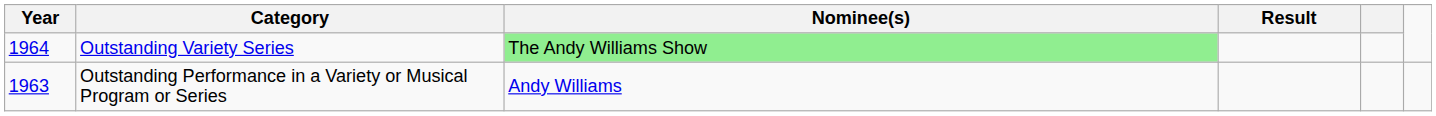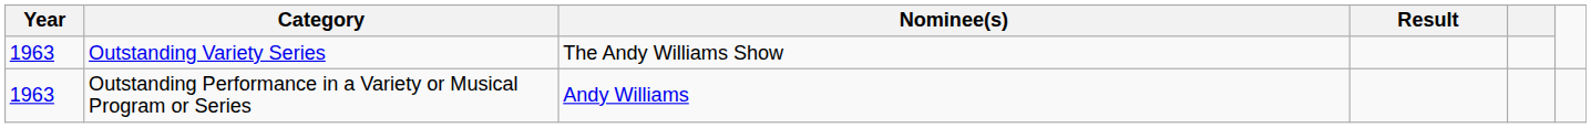Outstanding Variety Series | Year: 1964 -> 1963
Outstanding Variety Series | Nominee(s): lightgreen background -> no background
